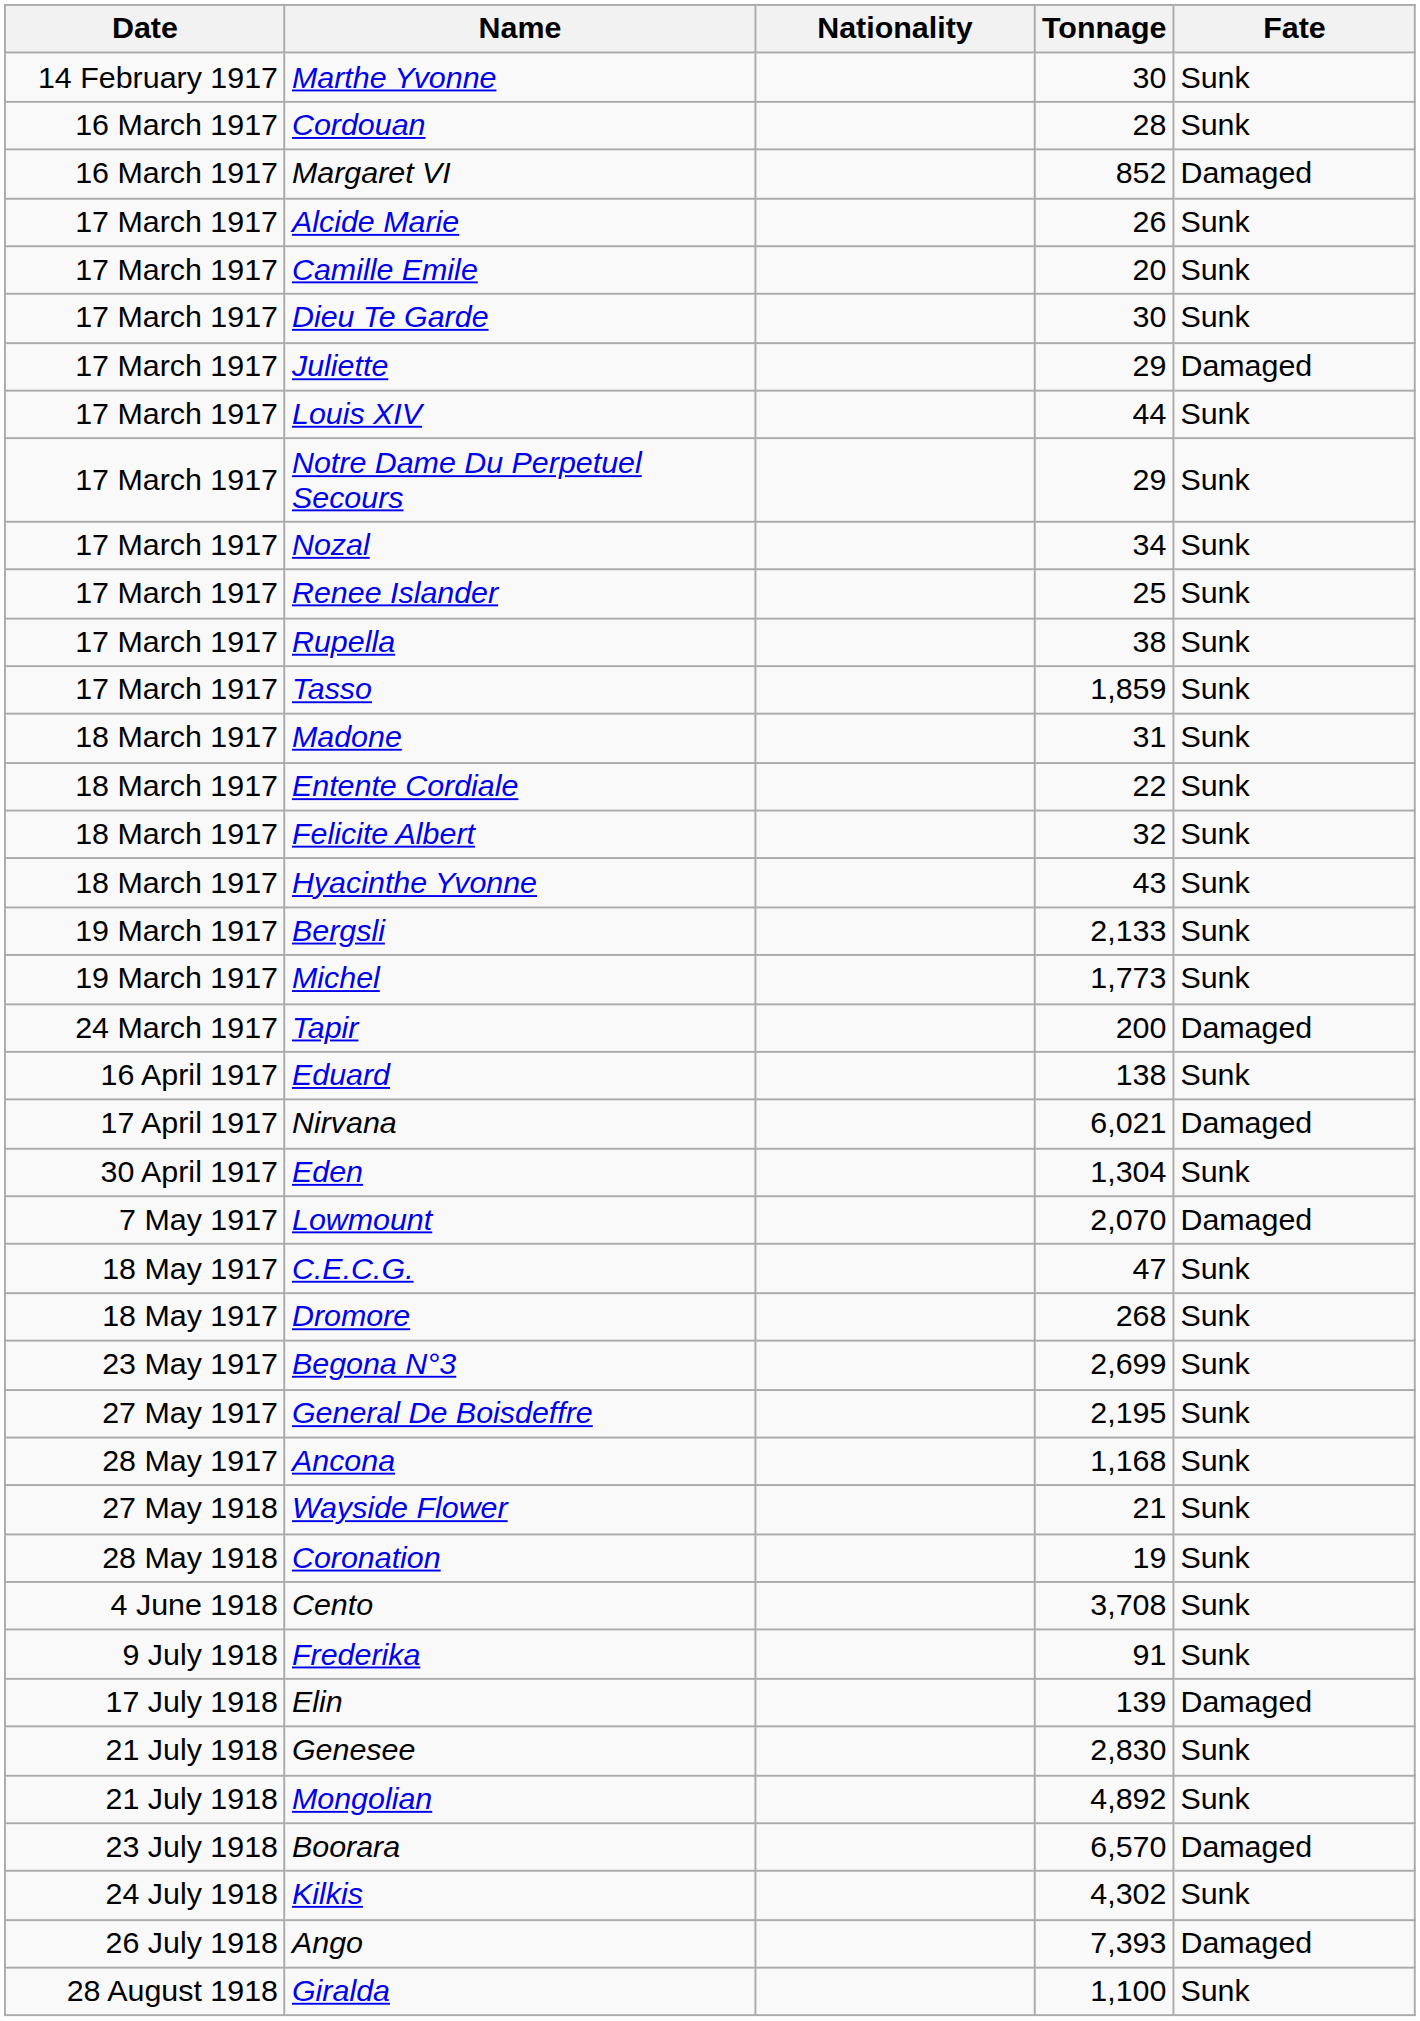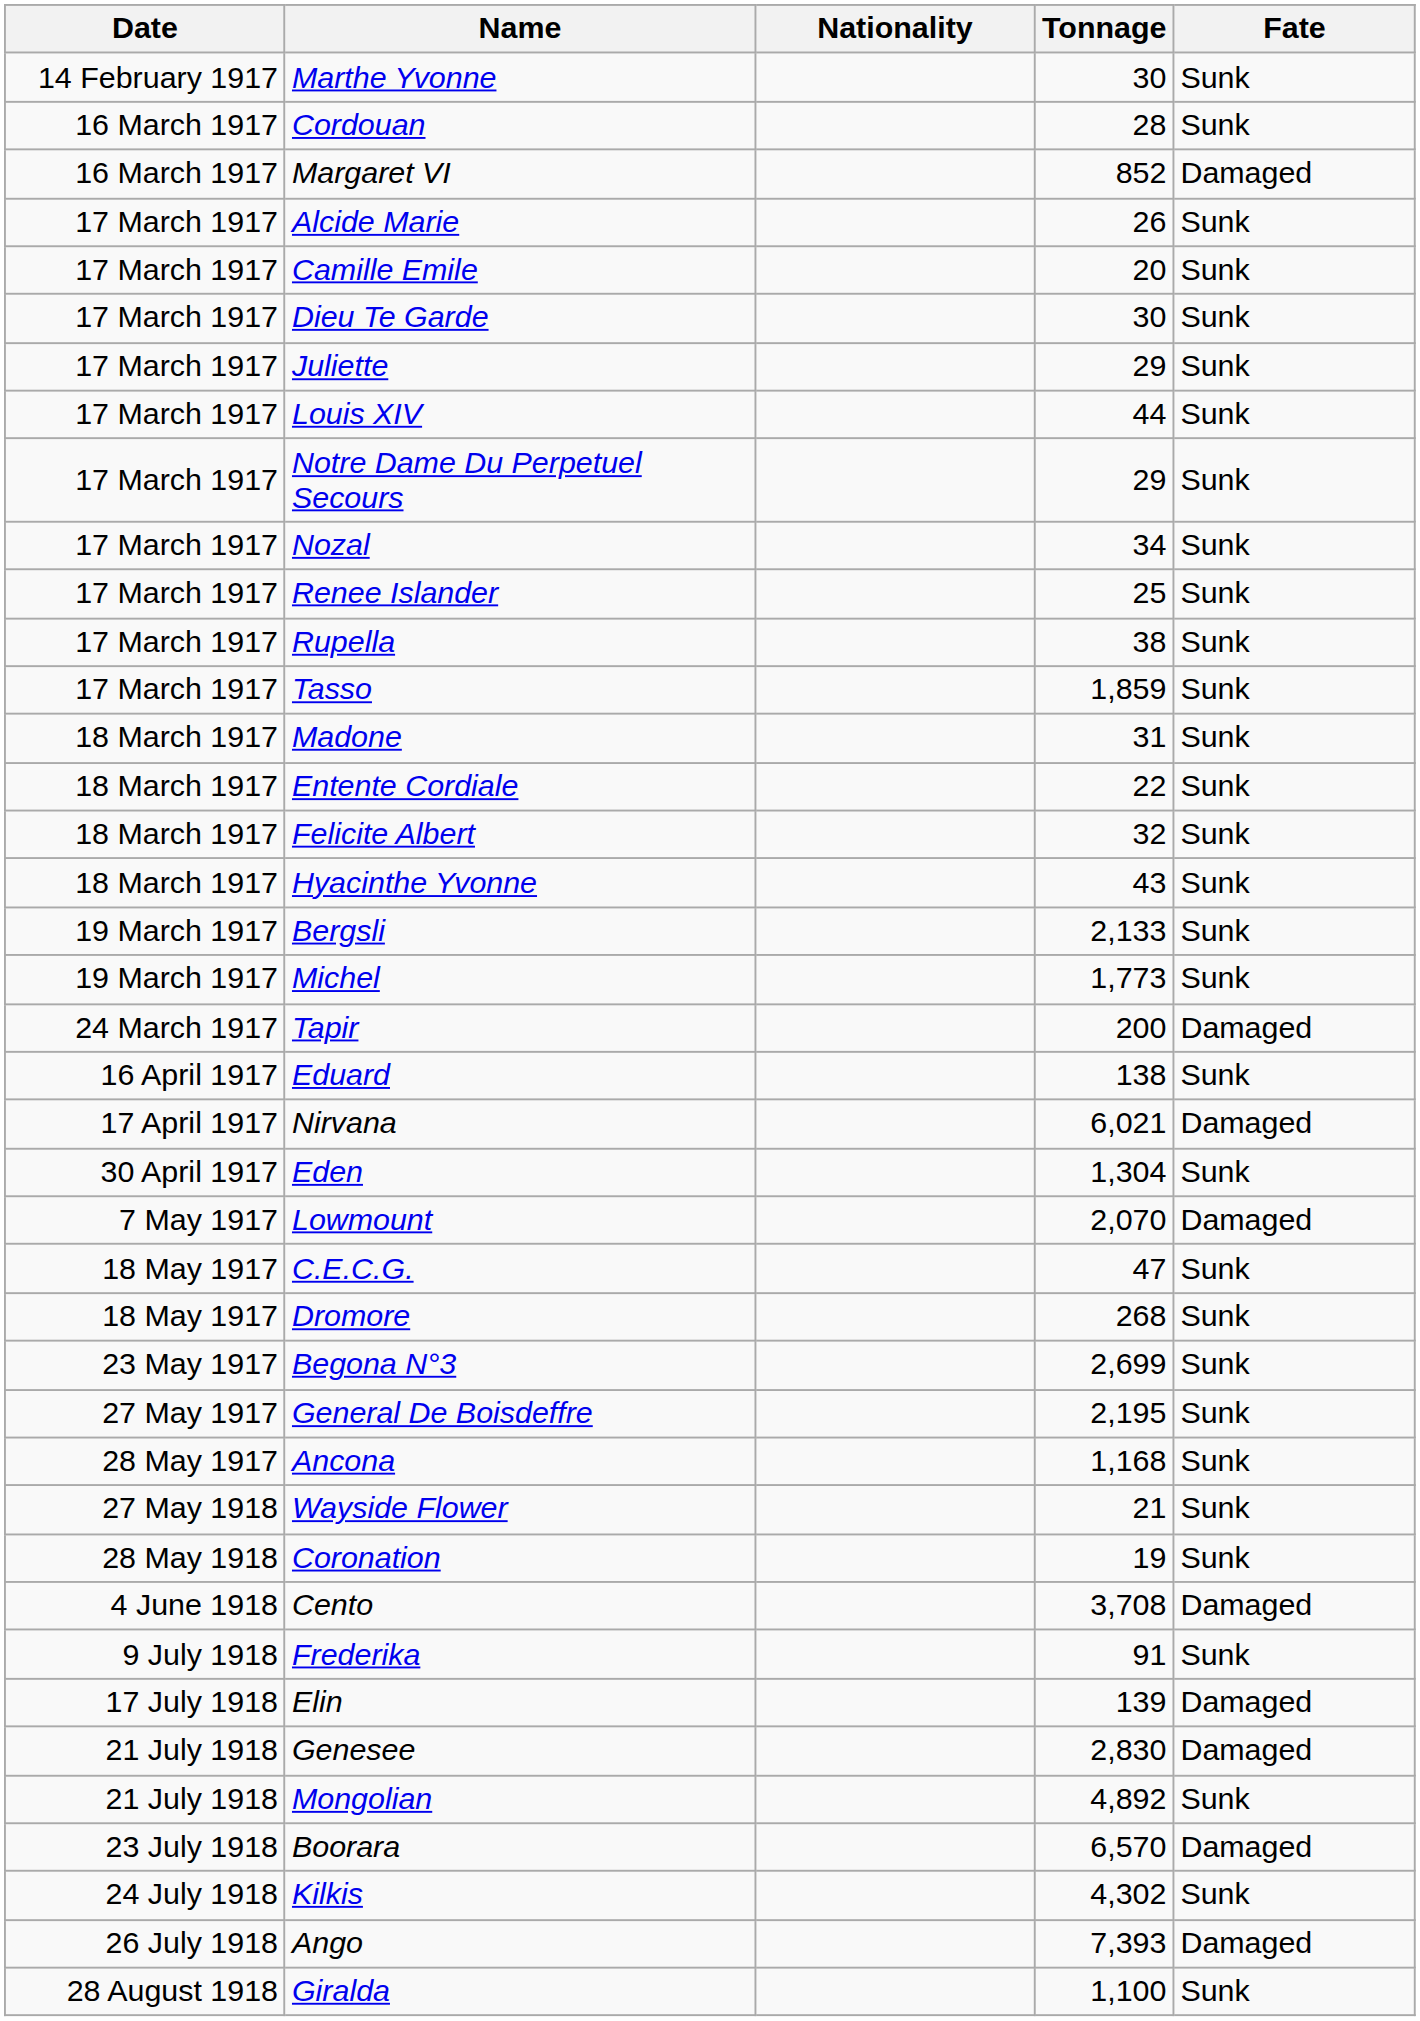Juliette | Fate: Damaged -> Sunk
Cento | Fate: Sunk -> Damaged
Genesee | Fate: Sunk -> Damaged
